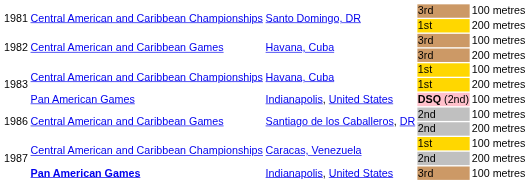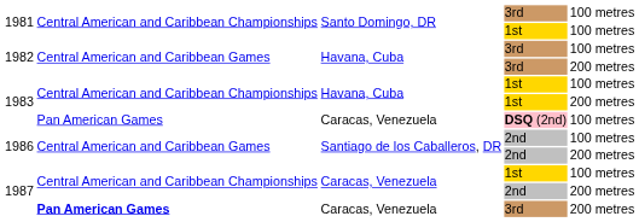1981 / 1st | column 5: 200 metres -> 100 metres
1983 / DSQ (2nd) | column 3: Indianapolis, United States -> Caracas, Venezuela
1987 / 3rd | column 3: Indianapolis, United States -> Caracas, Venezuela
1987 / 3rd | column 5: 100 metres -> 200 metres
